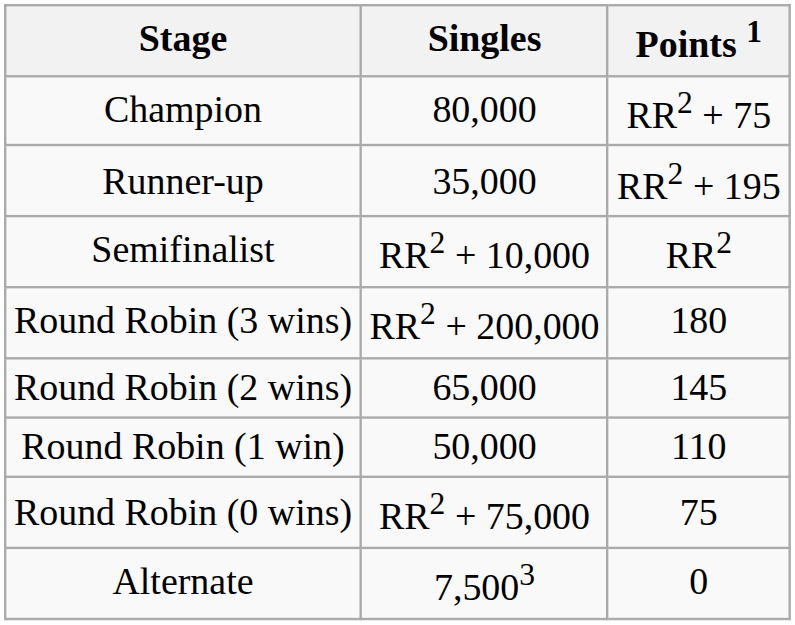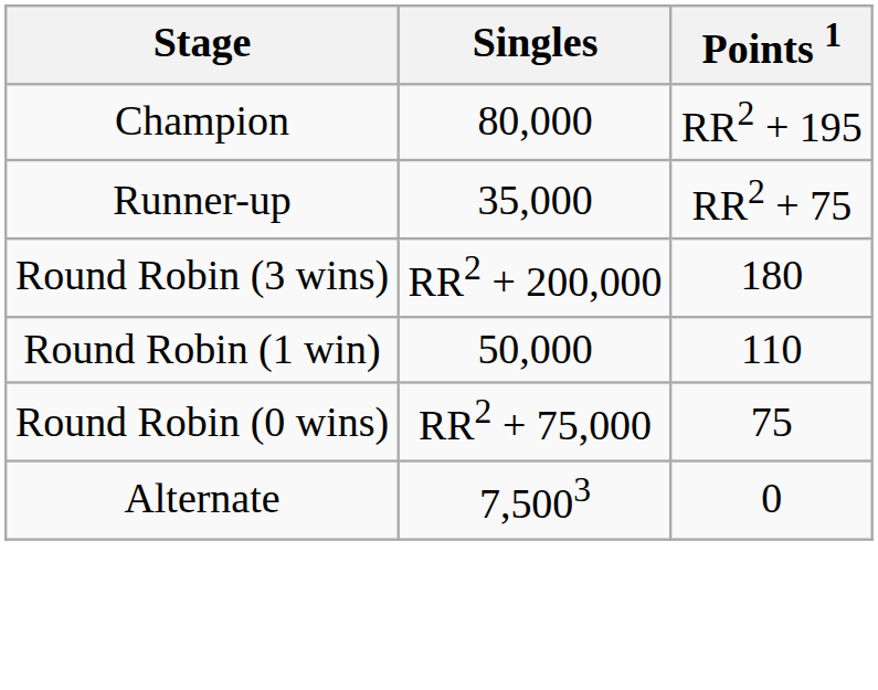Champion | Points 1: RR2 + 75 -> RR2 + 195
Runner-up | Points 1: RR2 + 195 -> RR2 + 75
- row: Semifinalist | RR2 + 10,000 | RR2
- row: Round Robin (2 wins) | 65,000 | 145
